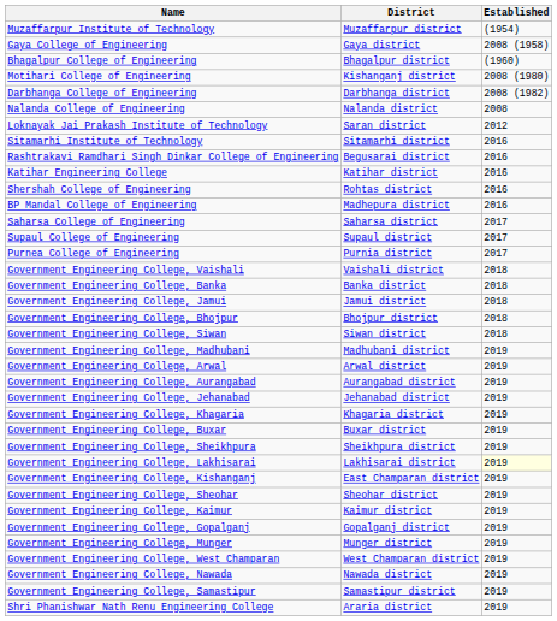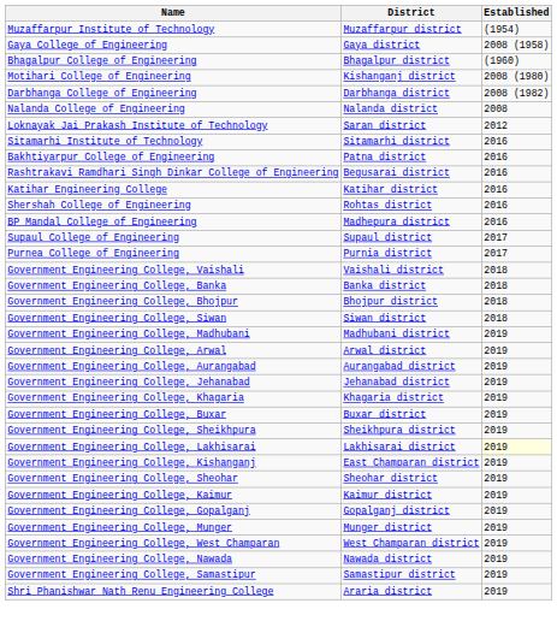+ row: Bakhtiyarpur College of Engineering | Patna district | 2016
- row: Saharsa College of Engineering | Saharsa district | 2017
- row: Government Engineering College, Jamui | Jamui district | 2018
